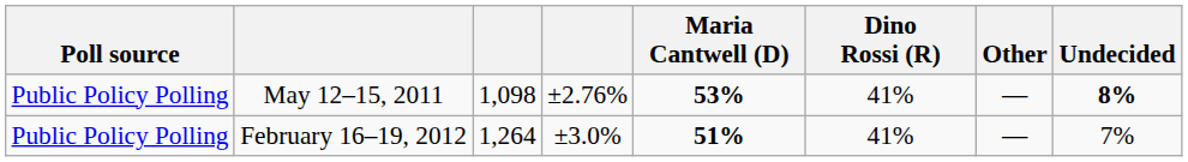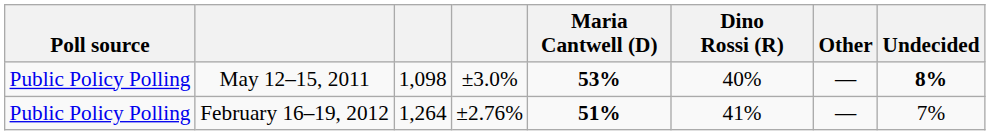May 12–15, 2011 | column 4: ±2.76% -> ±3.0%
May 12–15, 2011 | Dino Rossi (R): 41% -> 40%
February 16–19, 2012 | column 4: ±3.0% -> ±2.76%
